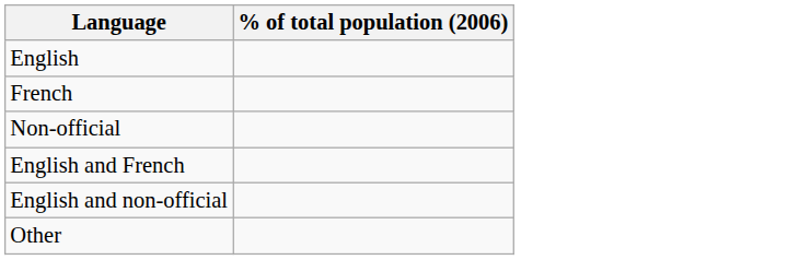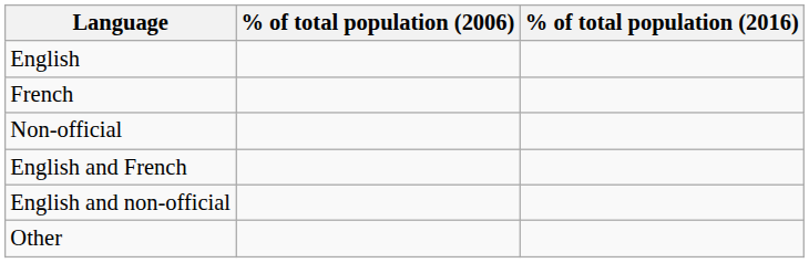+ column: % of total population (2016)
